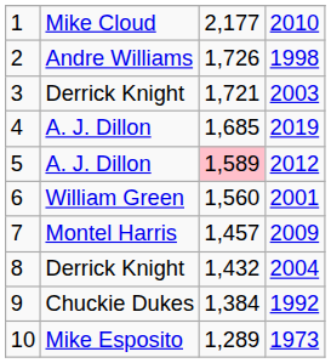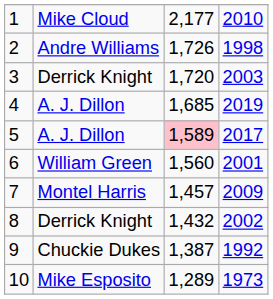3 | column 3: 1,721 -> 1,720
5 | column 4: 2012 -> 2017
8 | column 4: 2004 -> 2002
9 | column 3: 1,384 -> 1,387
